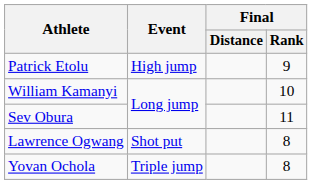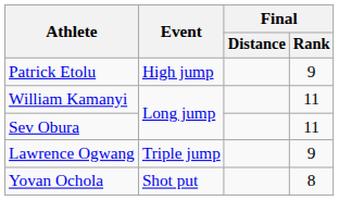William Kamanyi | Final / Rank: 10 -> 11
Lawrence Ogwang | Event: Shot put -> Triple jump
Lawrence Ogwang | Final / Rank: 8 -> 9
Yovan Ochola | Event: Triple jump -> Shot put
